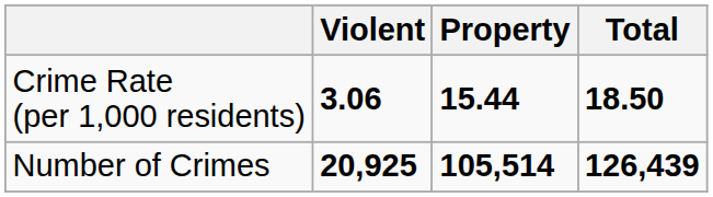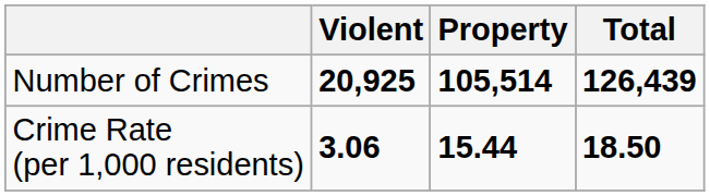rows swapped: Number of Crimes <-> Crime Rate (per 1,000 residents)
